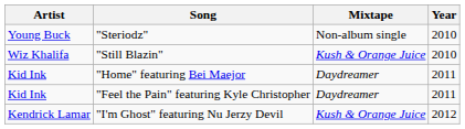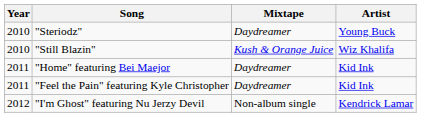columns swapped: Artist <-> Year
"Steriodz" | Mixtape: Non-album single -> Daydreamer
"I'm Ghost" featuring Nu Jerzy Devil | Mixtape: Kush & Orange Juice -> Non-album single
